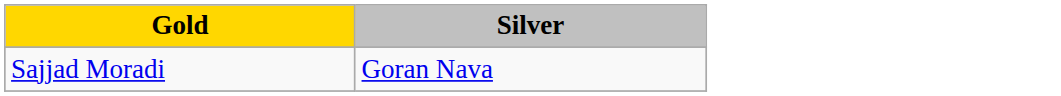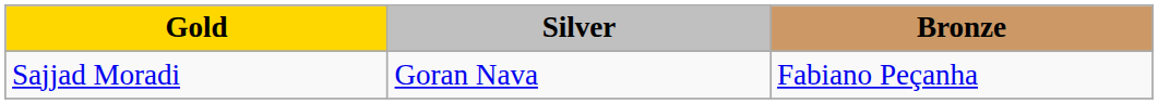+ column: Bronze | Fabiano Peçanha
